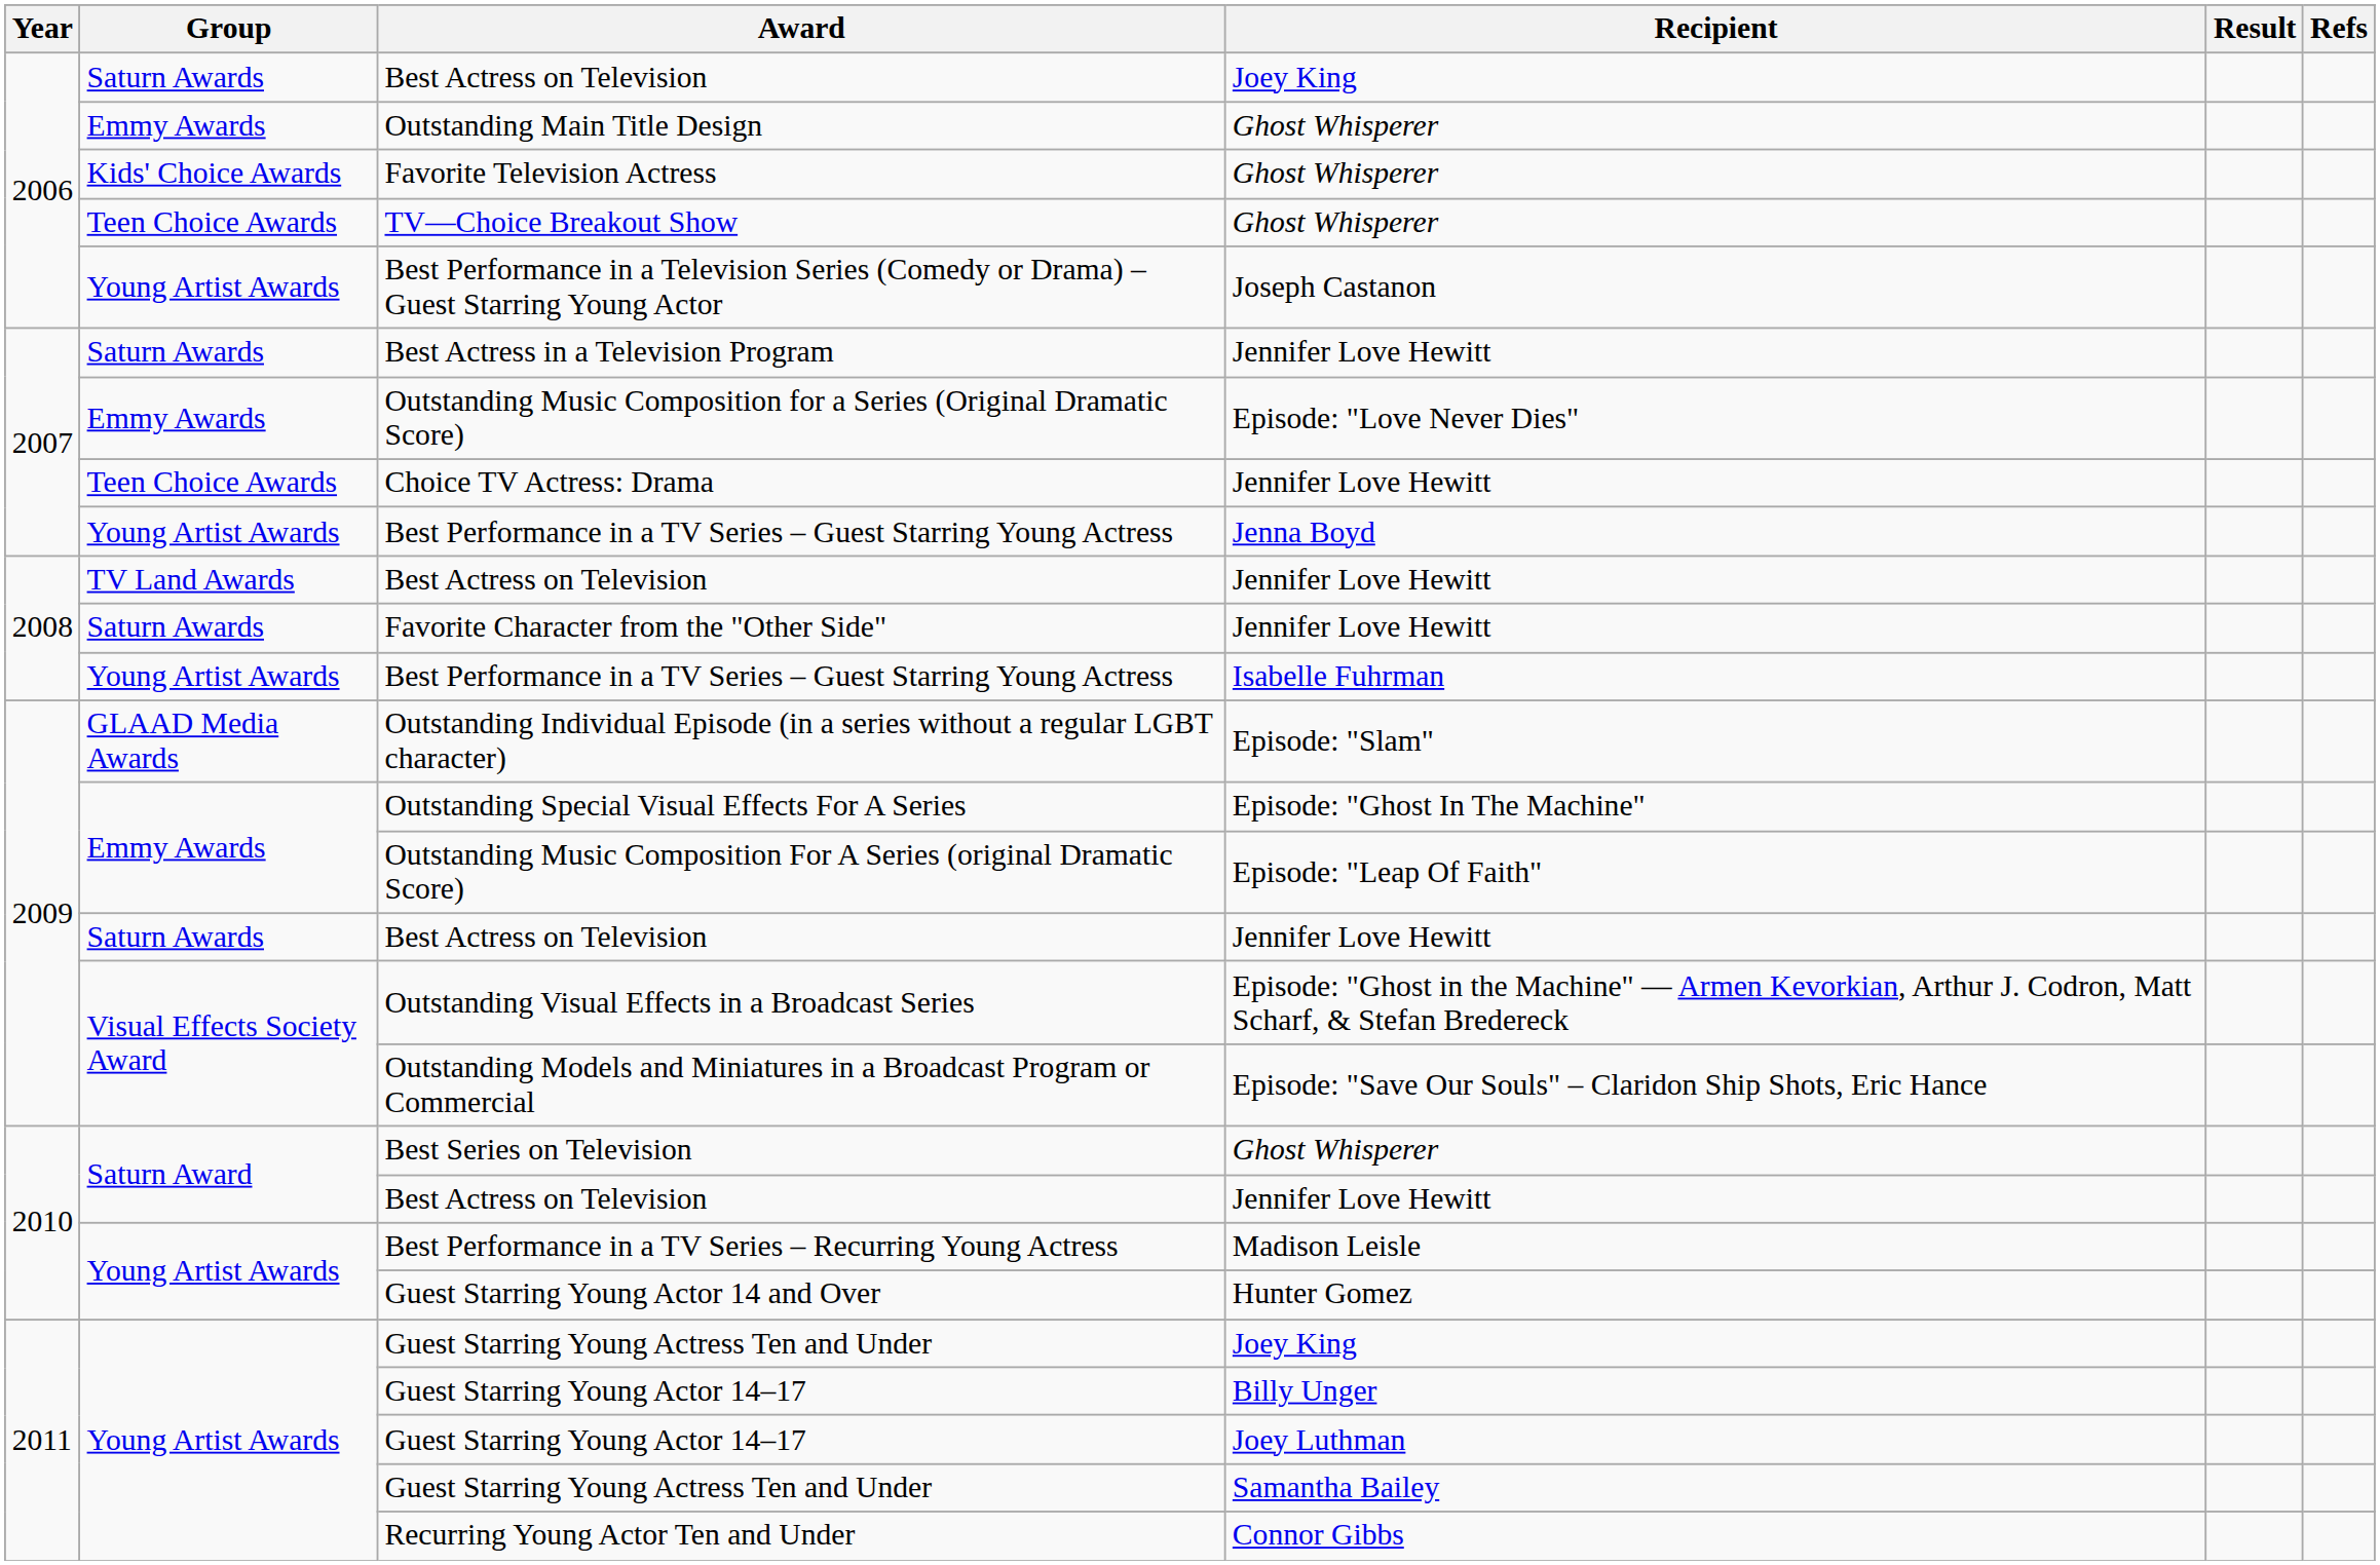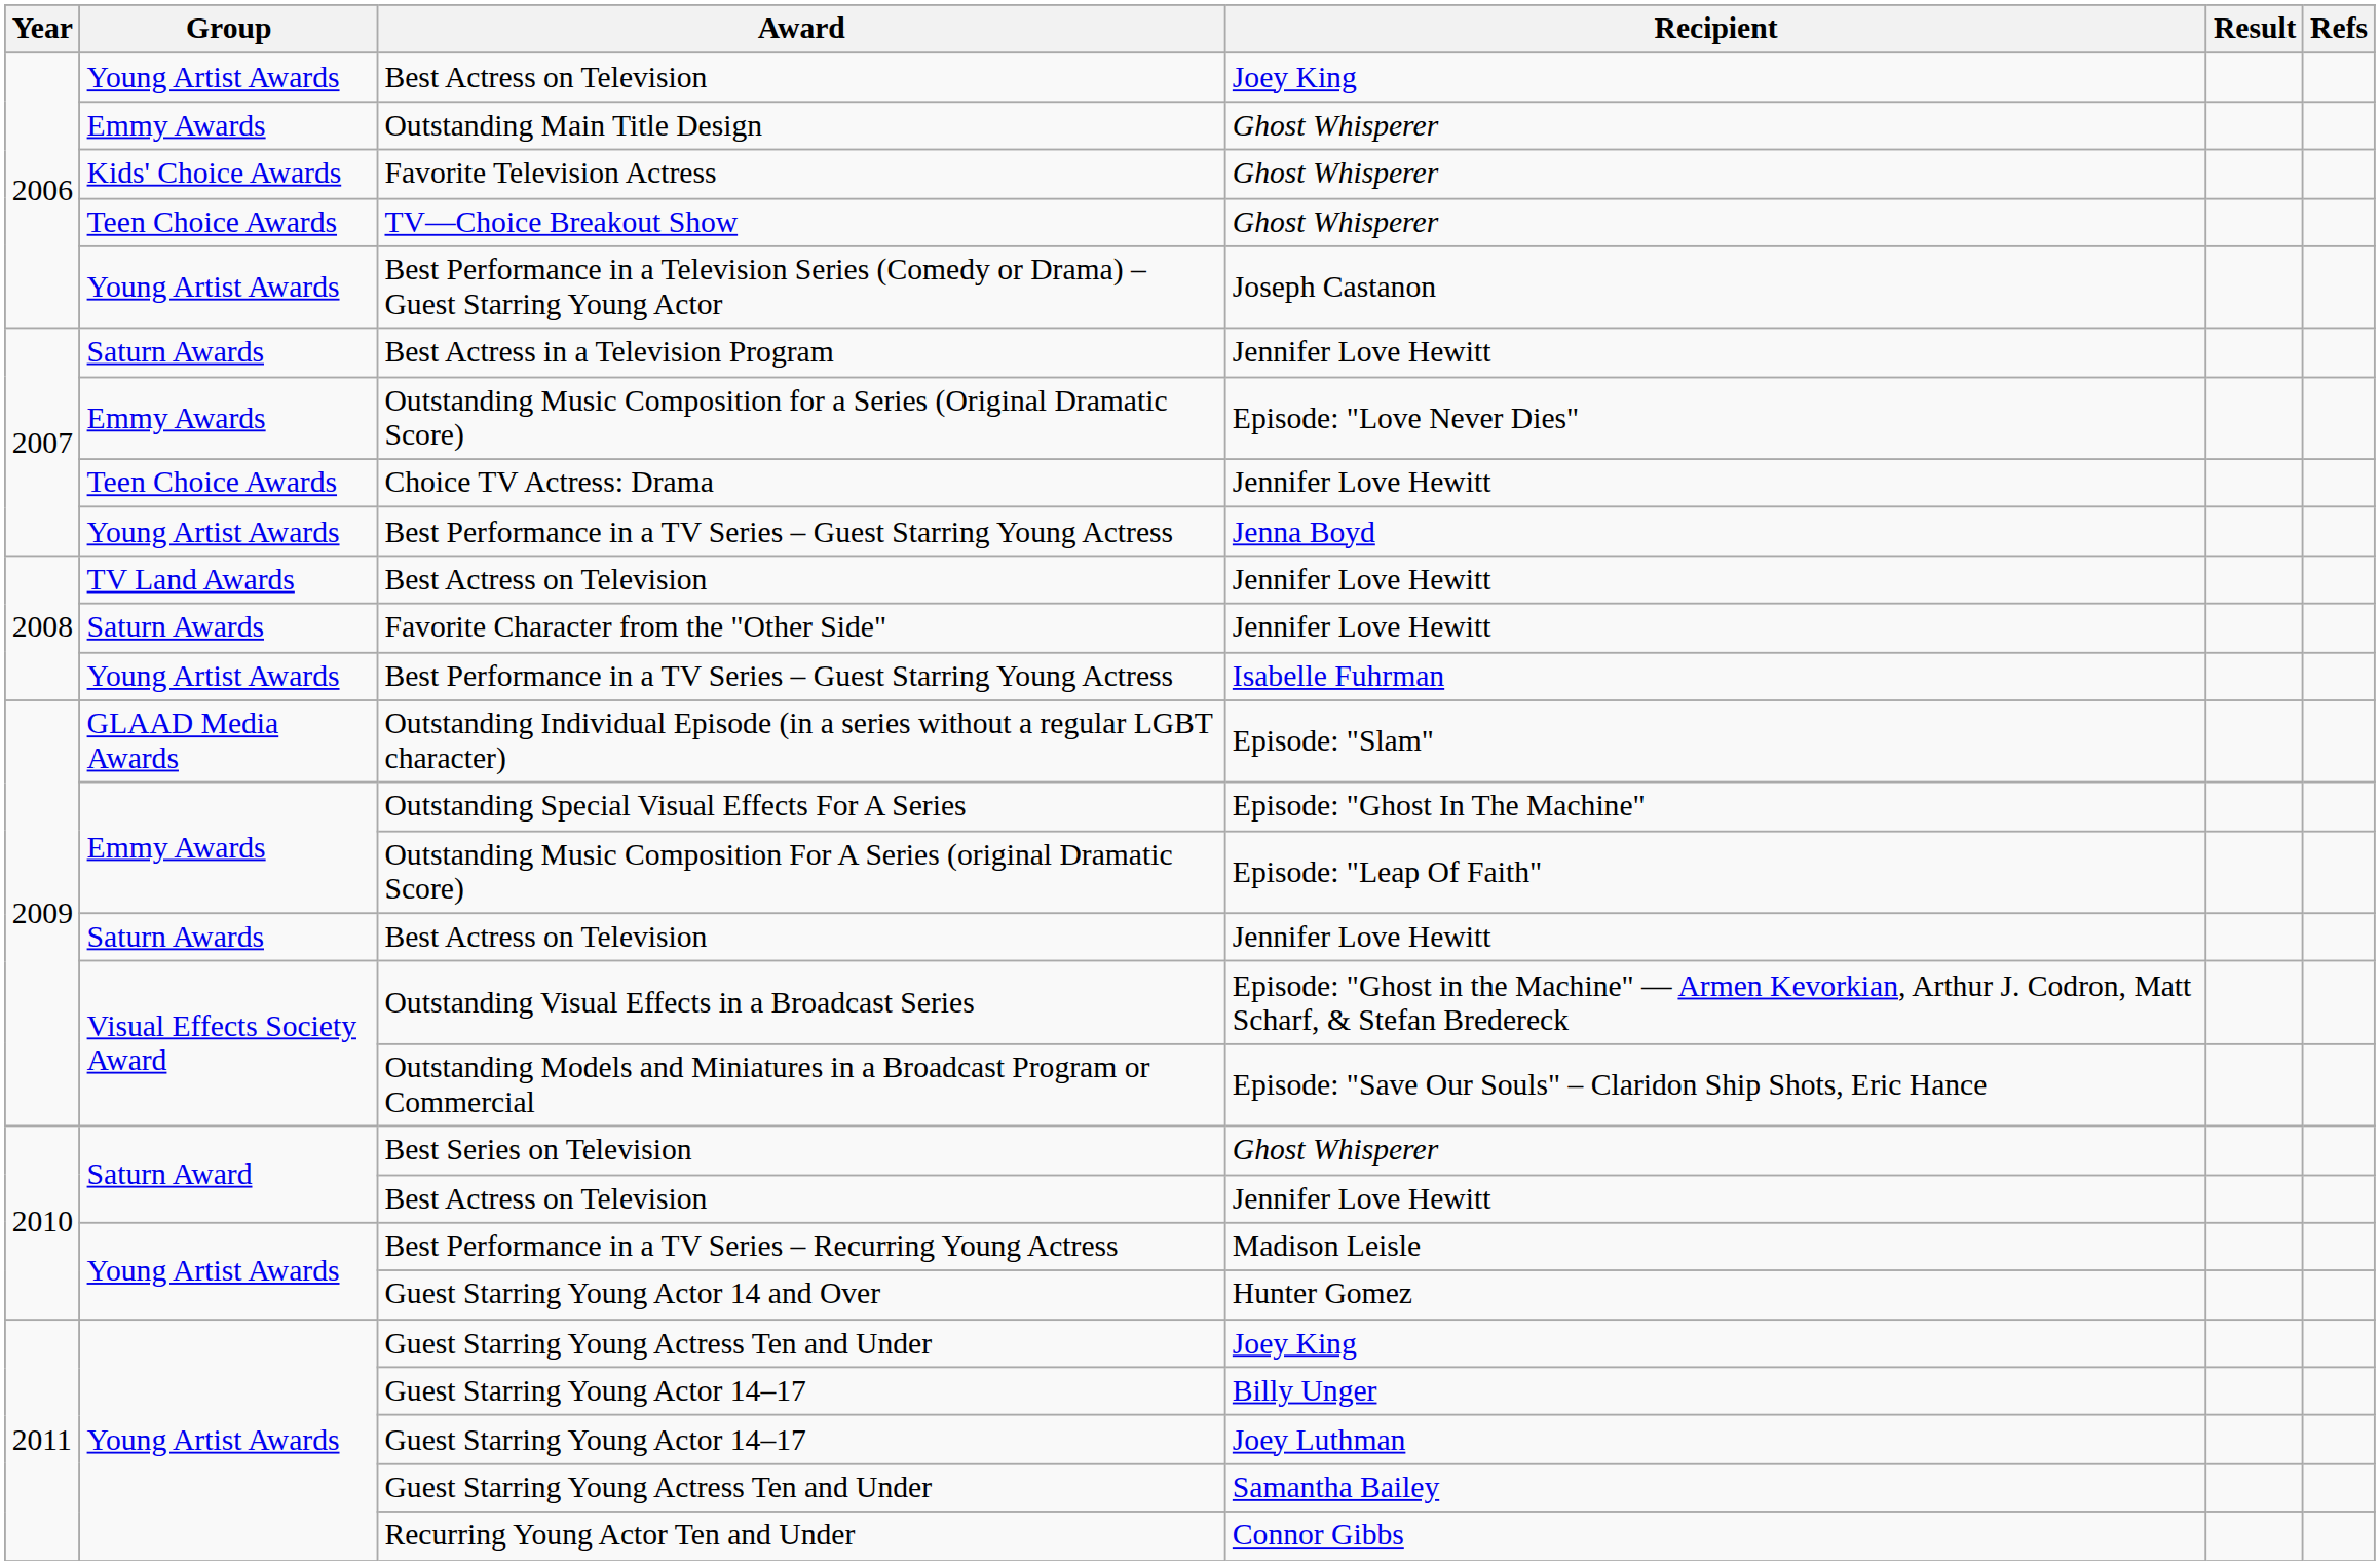2006 / Best Actress on Television | Group: Saturn Awards -> Young Artist Awards
